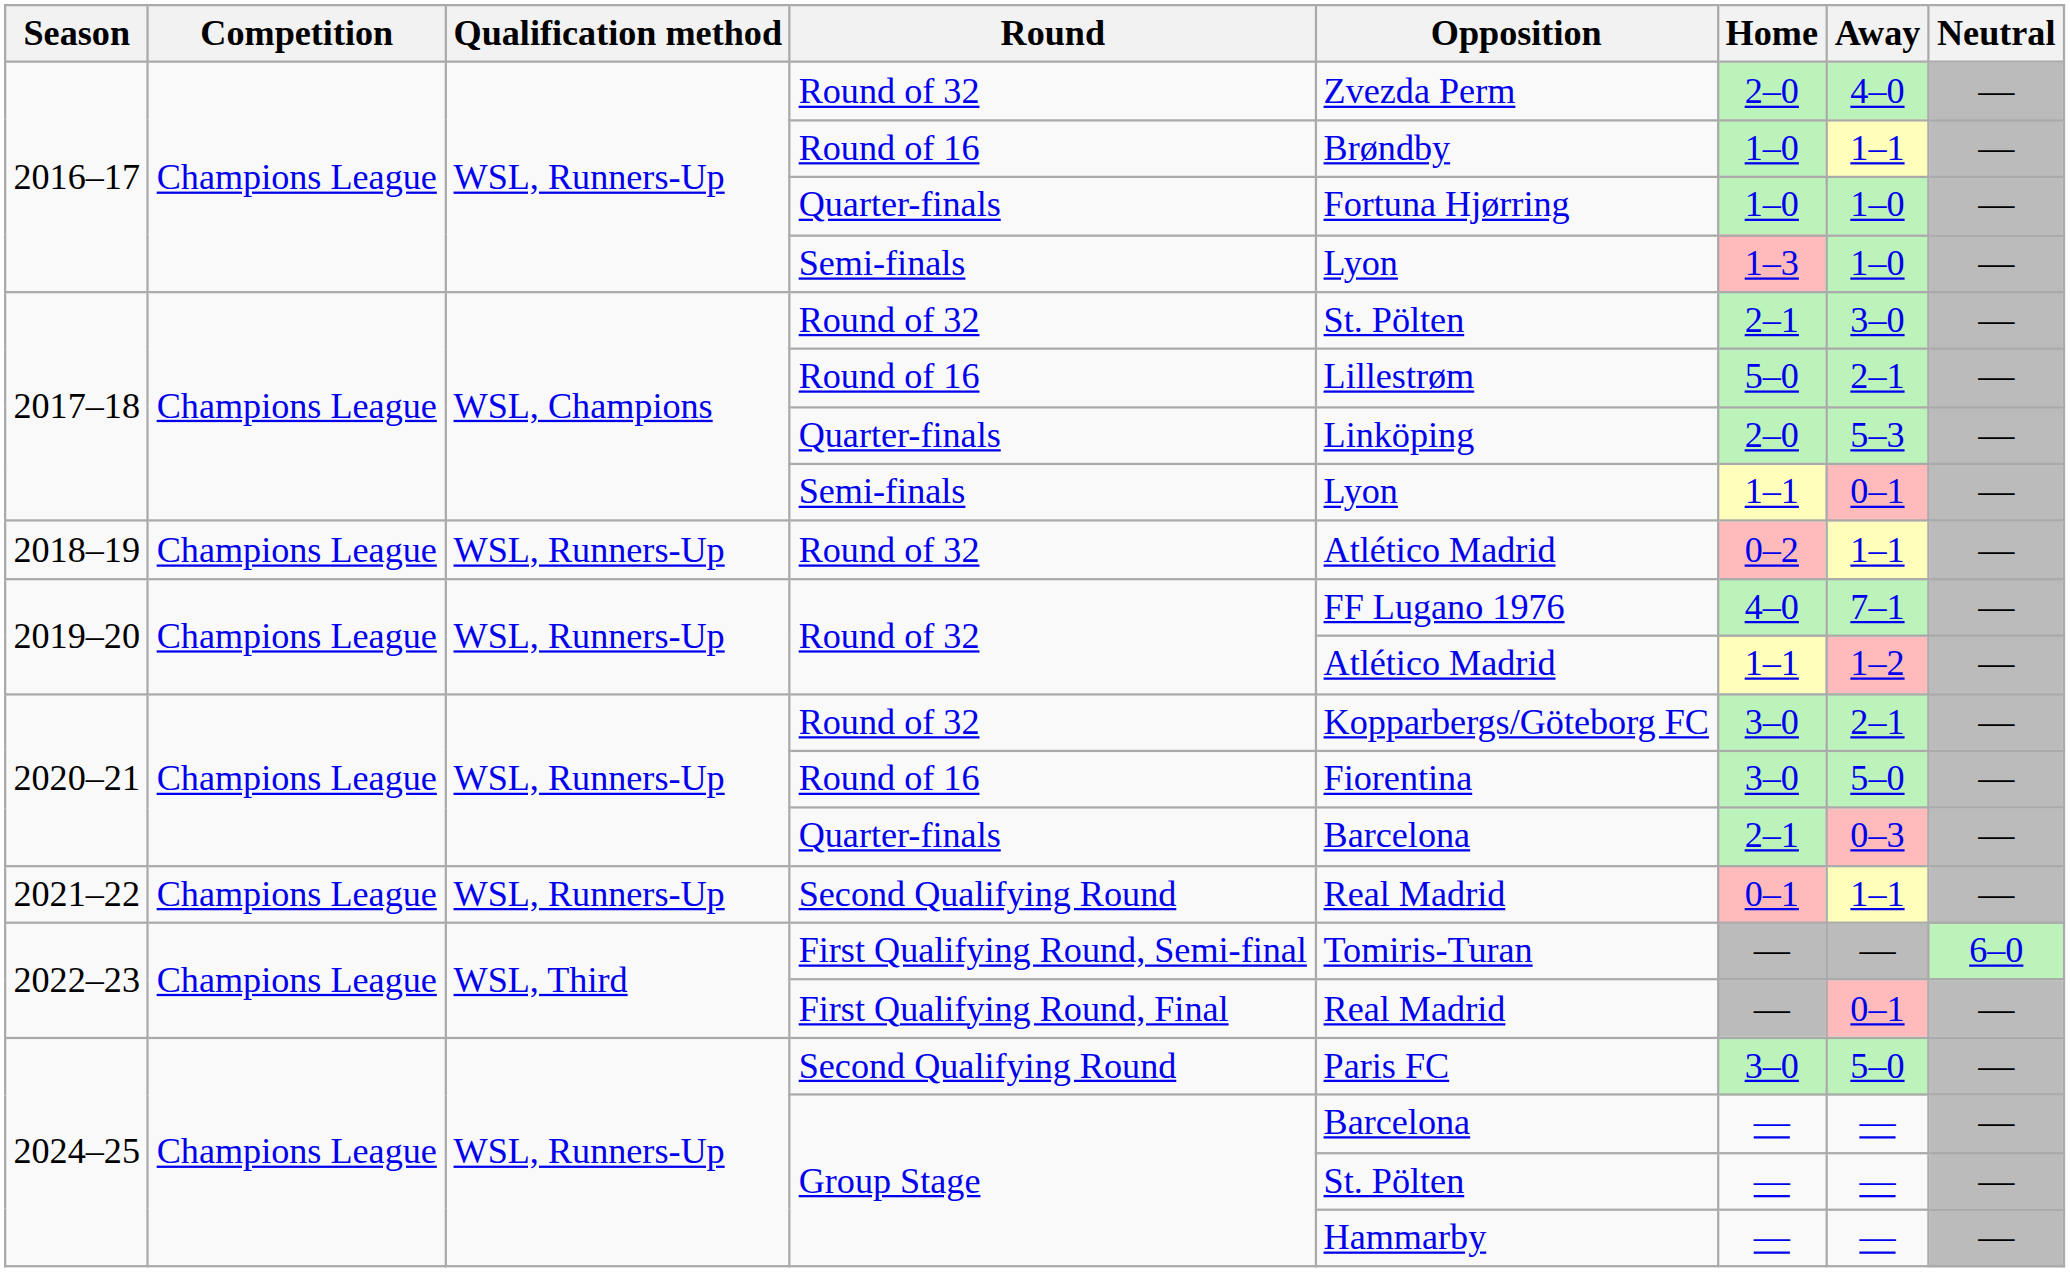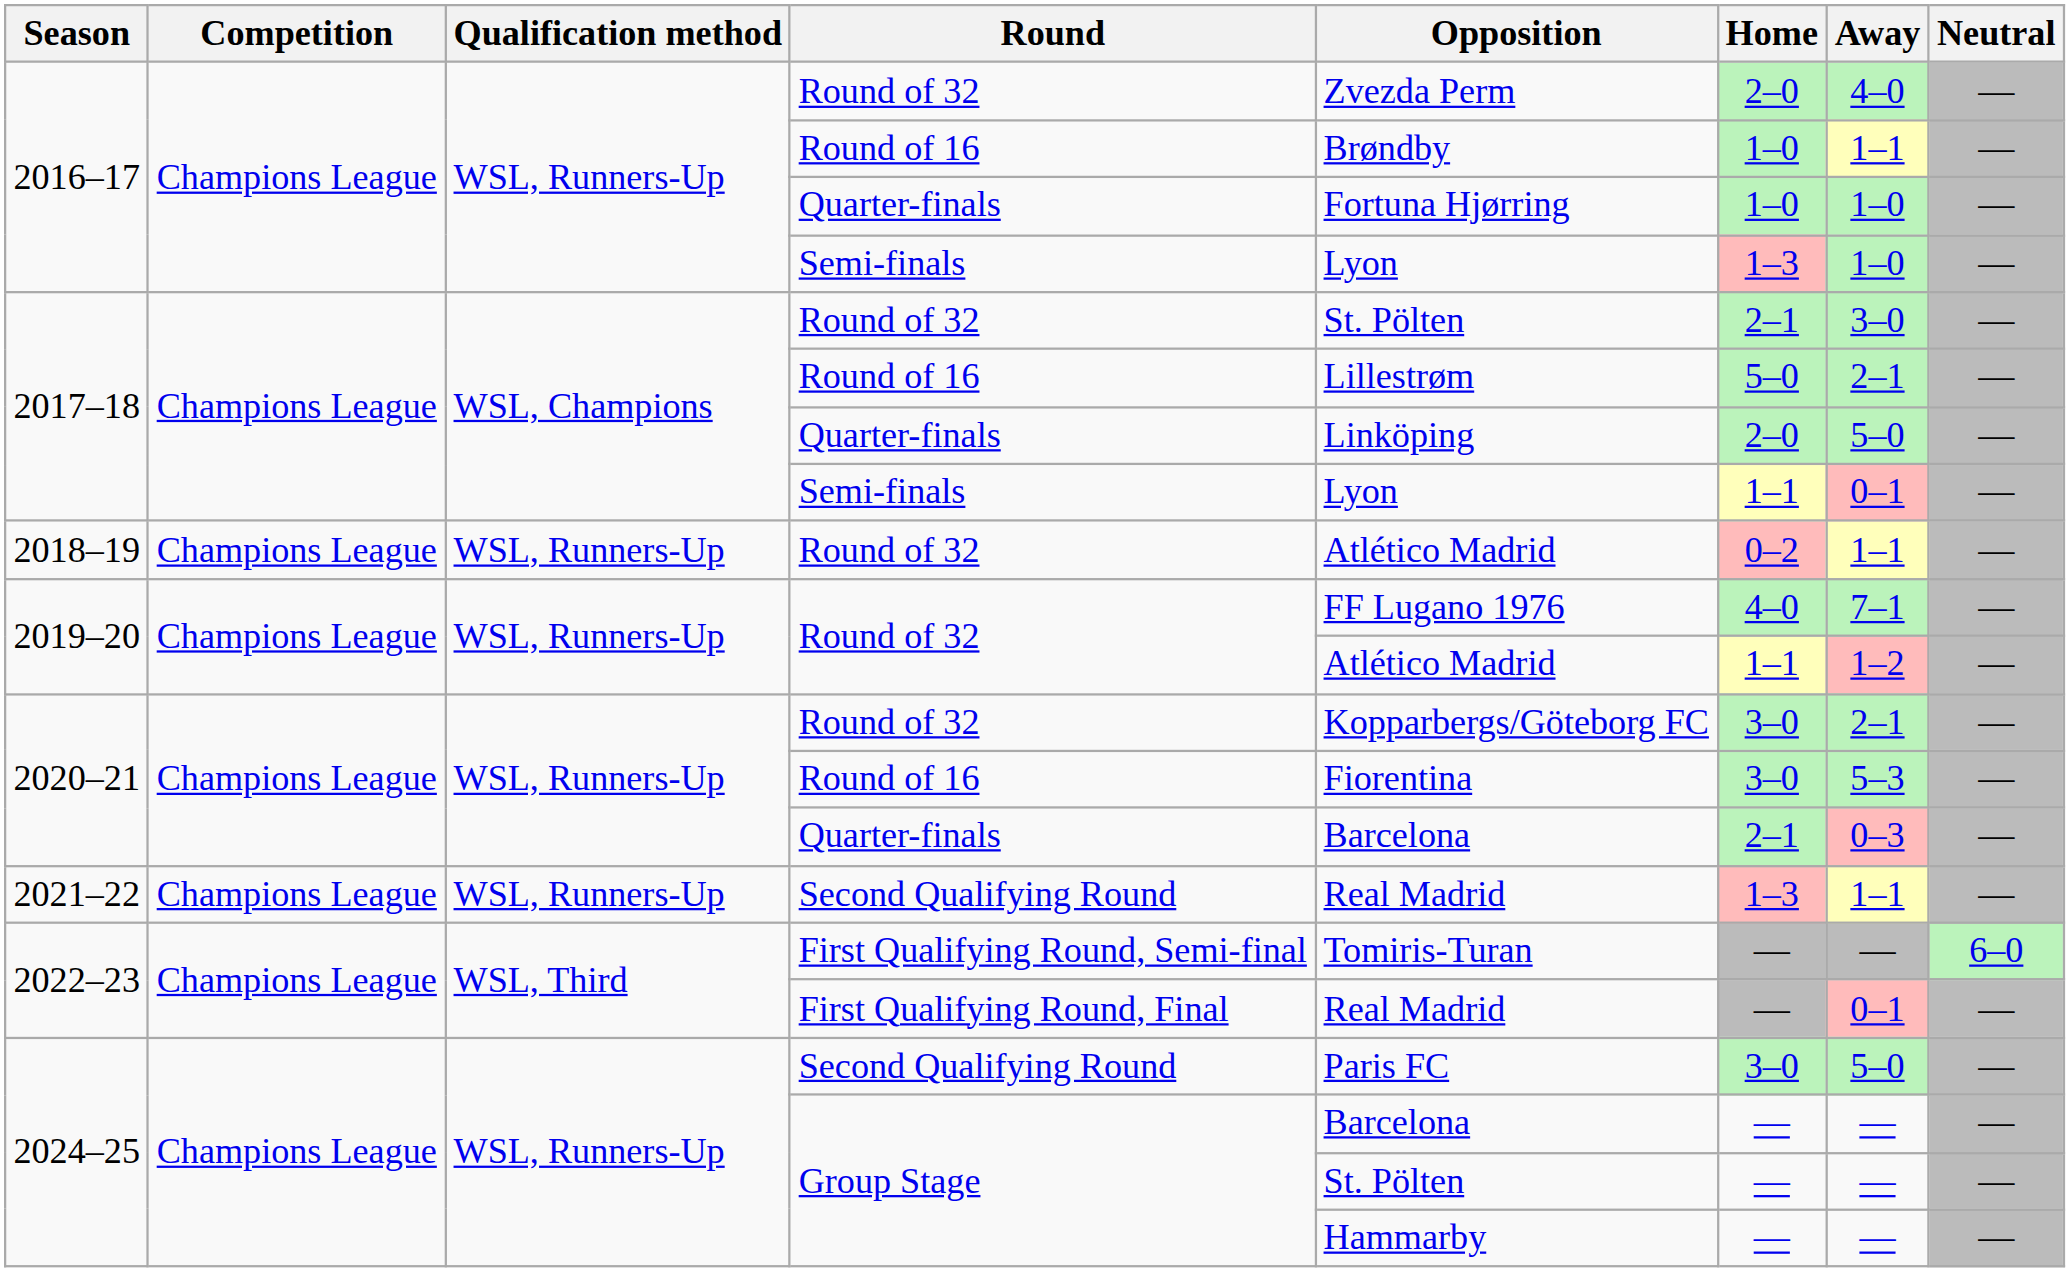2017–18 / Quarter-finals | Away: 5–3 -> 5–0
2020–21 / Round of 16 | Away: 5–0 -> 5–3
2021–22 | Home: 0–1 -> 1–3
